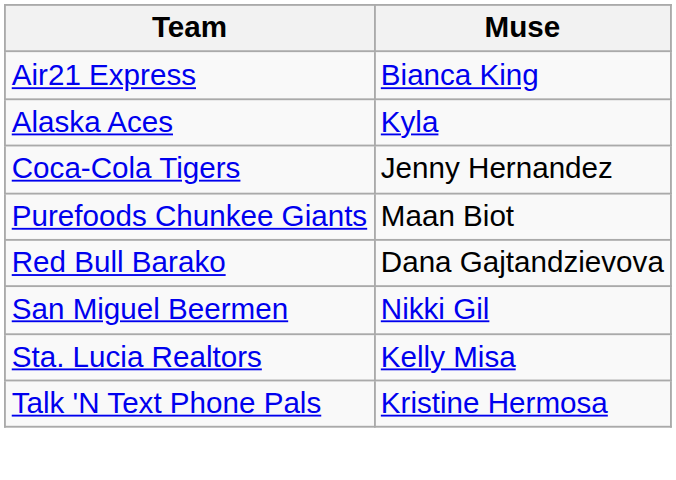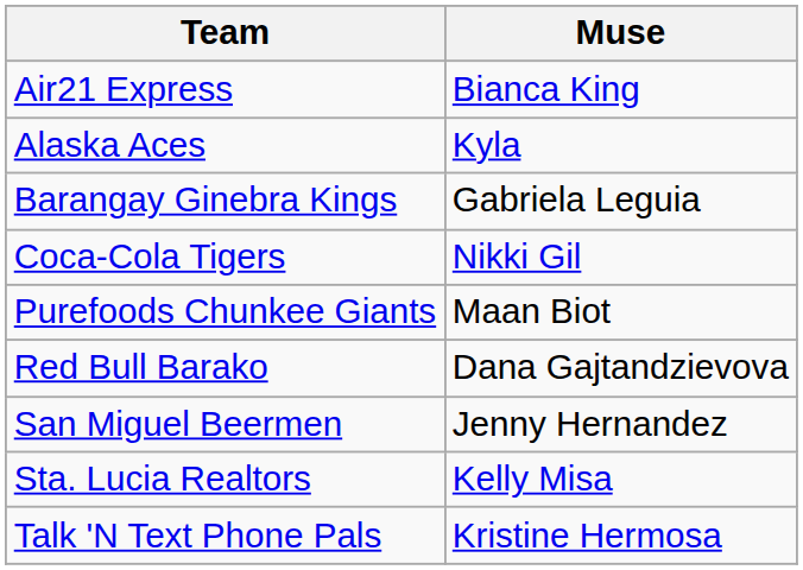+ row: Barangay Ginebra Kings | Gabriela Leguia
Coca-Cola Tigers | Muse: Jenny Hernandez -> Nikki Gil
San Miguel Beermen | Muse: Nikki Gil -> Jenny Hernandez
